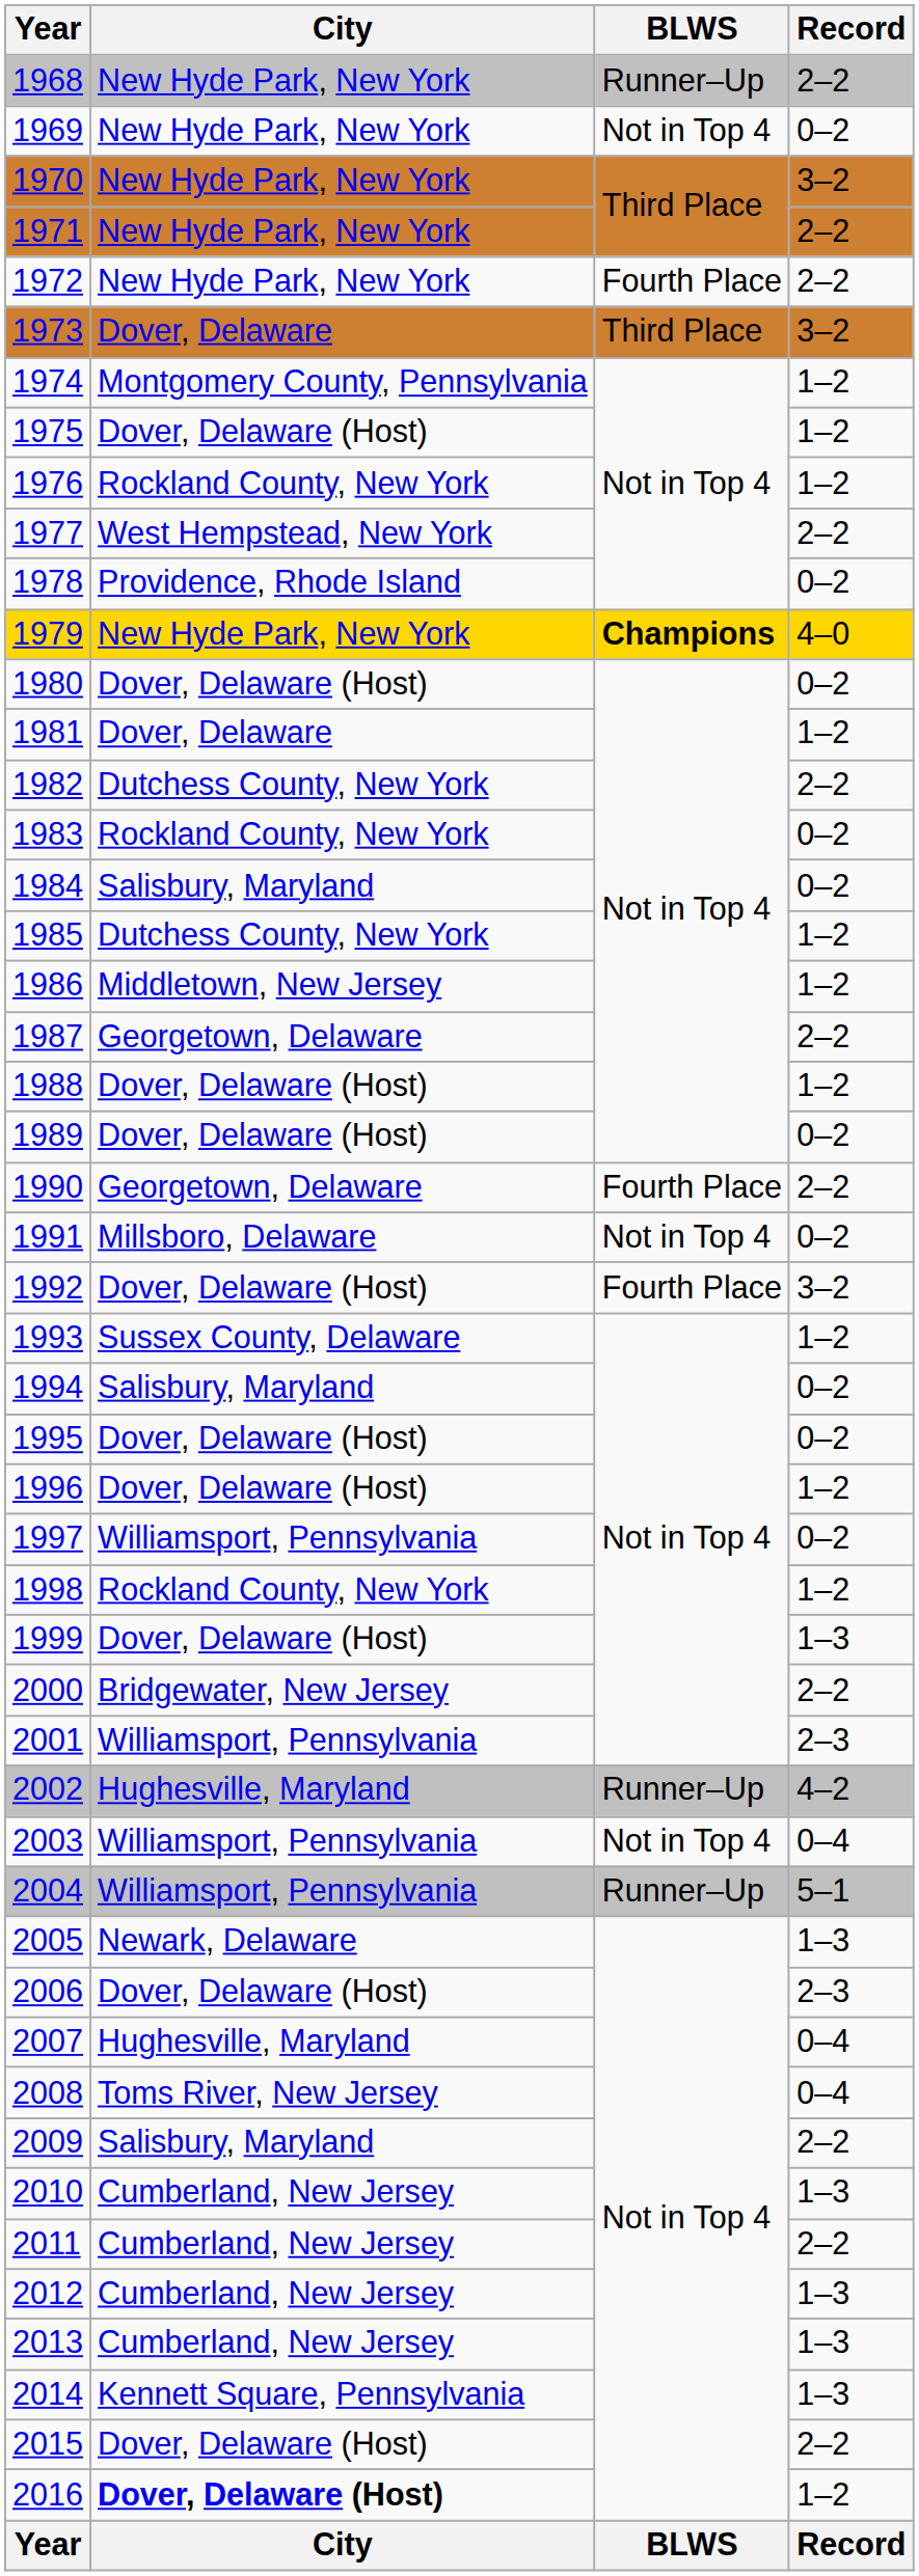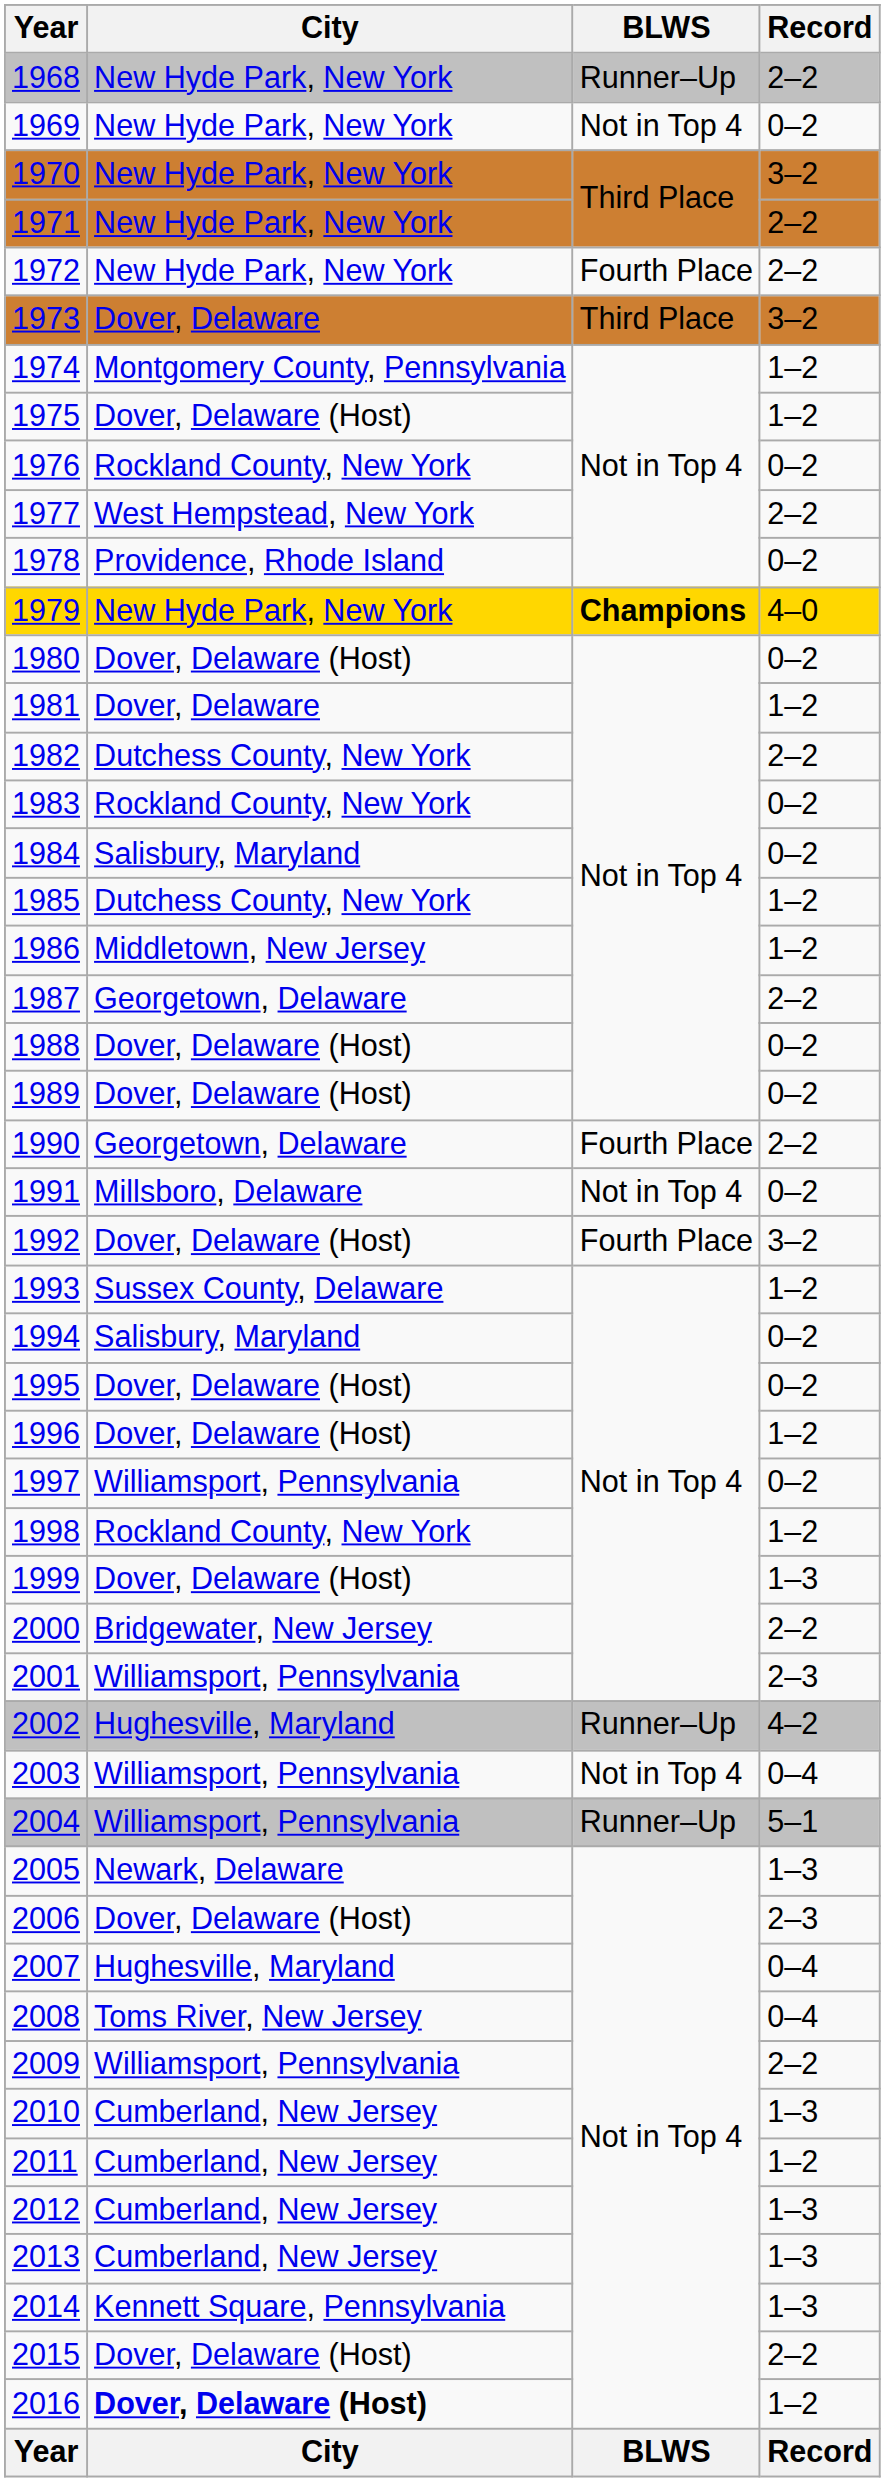1976 | Record: 1–2 -> 0–2
1988 | Record: 1–2 -> 0–2
2009 | City: Salisbury, Maryland -> Williamsport, Pennsylvania
2011 | Record: 2–2 -> 1–2
